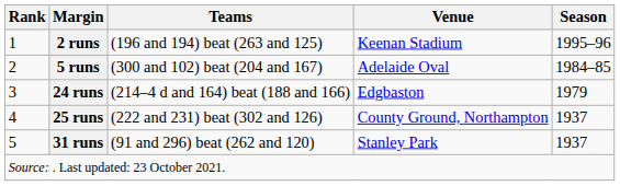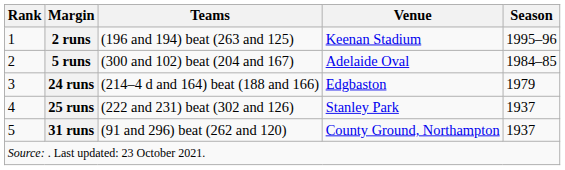25 runs | Venue: County Ground, Northampton -> Stanley Park
31 runs | Venue: Stanley Park -> County Ground, Northampton
